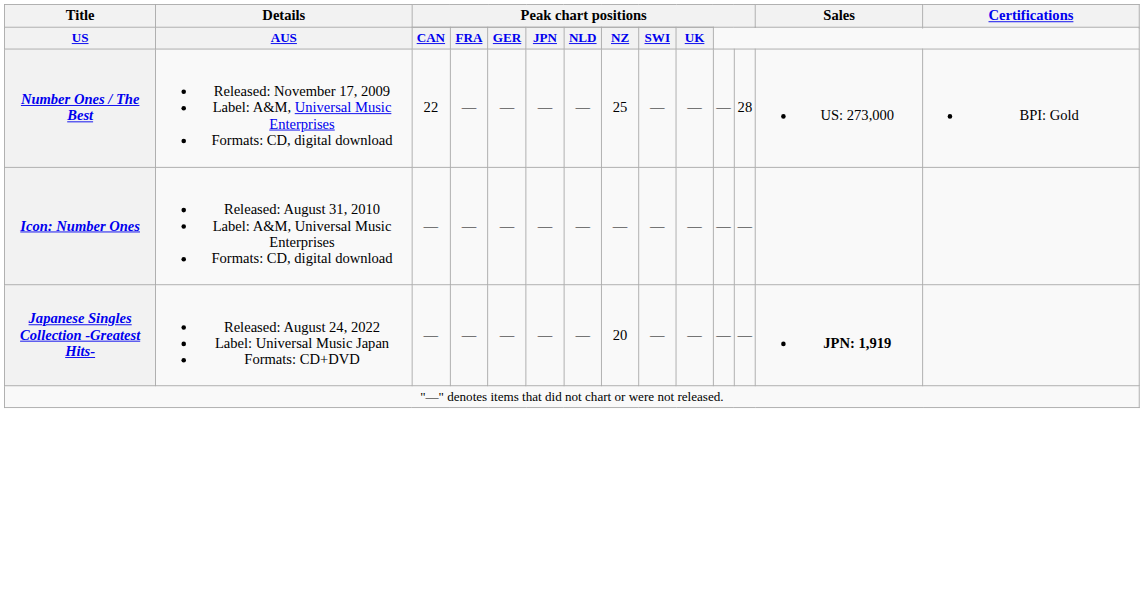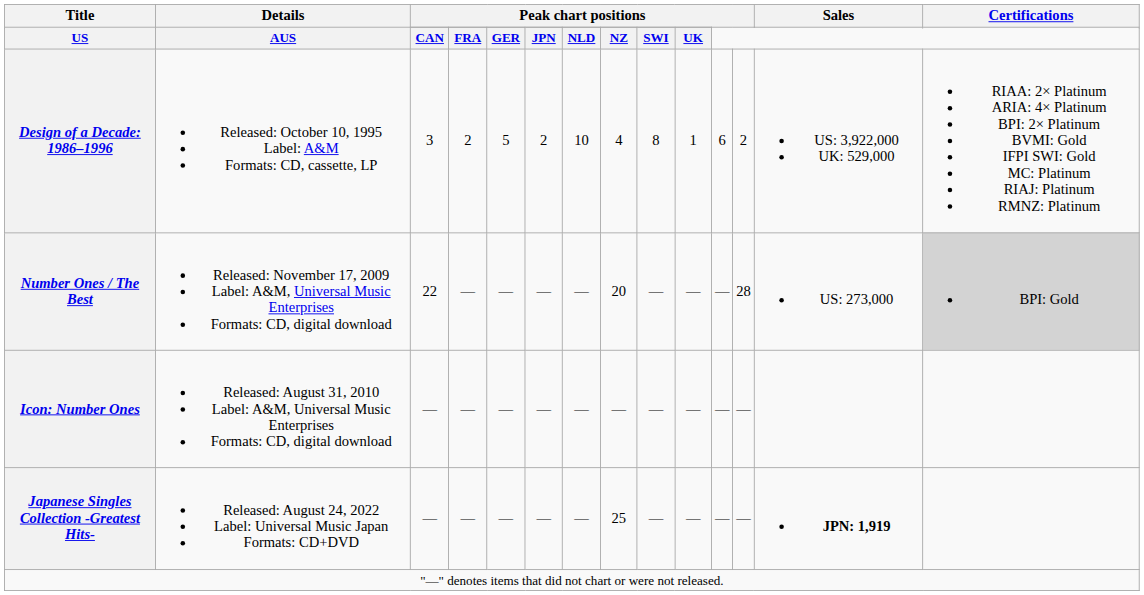+ row: Design of a Decade: 1986–1996 | Released: October 10, 1995 Label: A&M Formats: CD, cassette, LP | 3 | 2 | 5 | 2 | 10 | 4 | 8 | 1 | 6 | 2 | US: 3,922,000 UK: 529,000 | RIAA: 2× Platinum ARIA: 4× Platinum BPI: 2× Platinum BVMI: Gold IFPI SWI: Gold MC: Platinum RIAJ: Platinum RMNZ: Platinum
Number Ones / The Best | column 8: 25 -> 20
Number Ones / The Best | Certifications: no background -> lightgrey background
Japanese Singles Collection -Greatest Hits- | column 8: 20 -> 25
